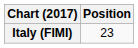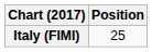Italy (FIMI) | Position: 23 -> 25
